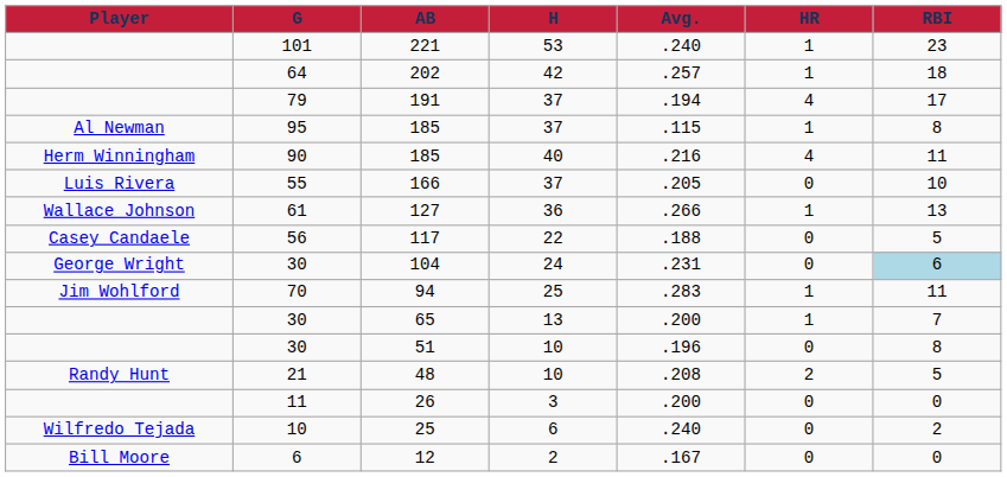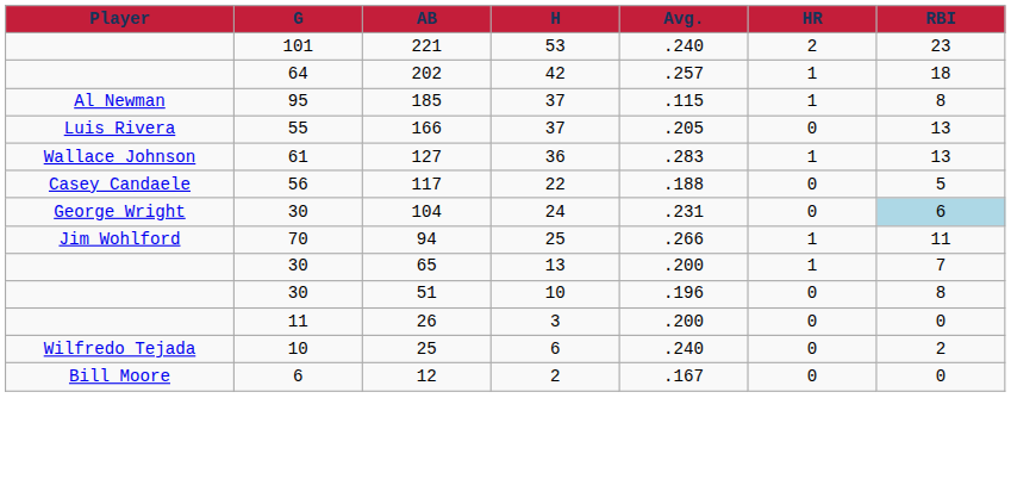221 | HR: 1 -> 2
- row: 79 | 191 | 37 | .194 | 4 | 17
- row: Herm Winningham | 90 | 185 | 40 | .216 | 4 | 11
166 | RBI: 10 -> 13
127 | Avg.: .266 -> .283
94 | Avg.: .283 -> .266
- row: Randy Hunt | 21 | 48 | 10 | .208 | 2 | 5
